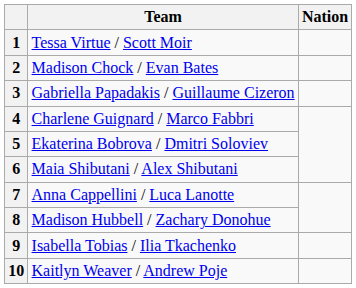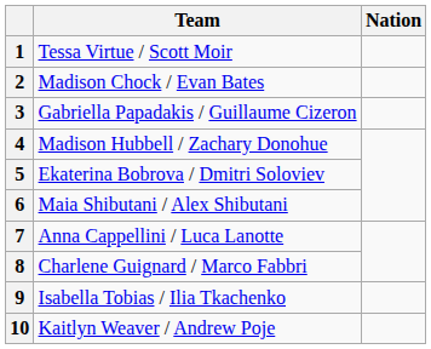4 | Team: Charlene Guignard / Marco Fabbri -> Madison Hubbell / Zachary Donohue
8 | Team: Madison Hubbell / Zachary Donohue -> Charlene Guignard / Marco Fabbri
